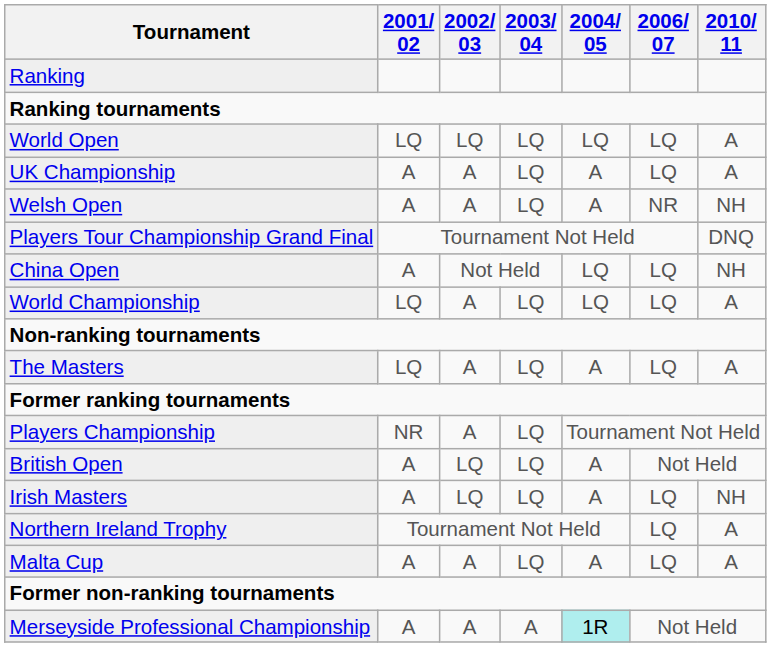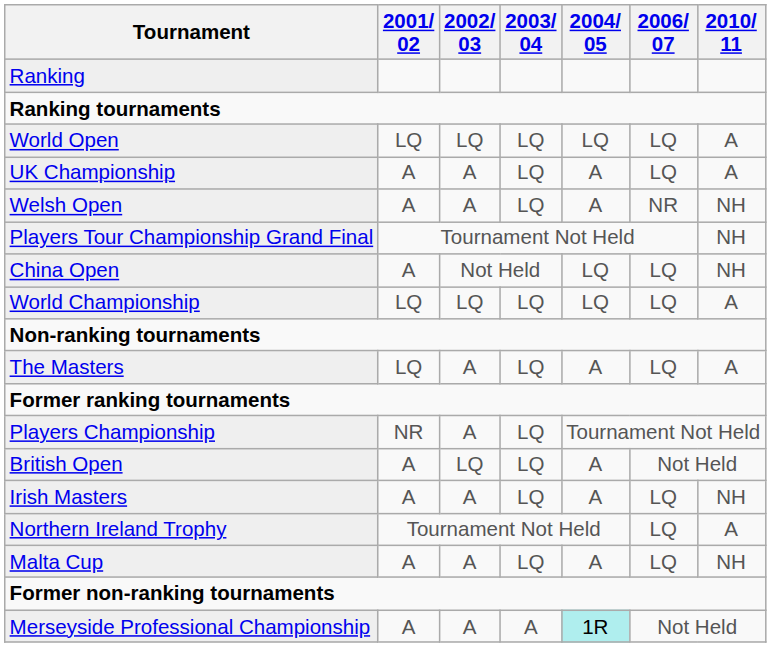Players Tour Championship Grand Final | 2010/ 11: DNQ -> NH
World Championship | 2002/ 03: A -> LQ
Irish Masters | 2002/ 03: LQ -> A
Malta Cup | 2010/ 11: A -> NH
